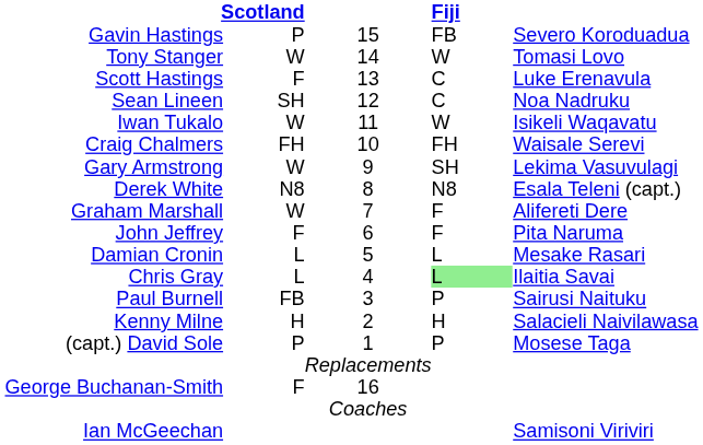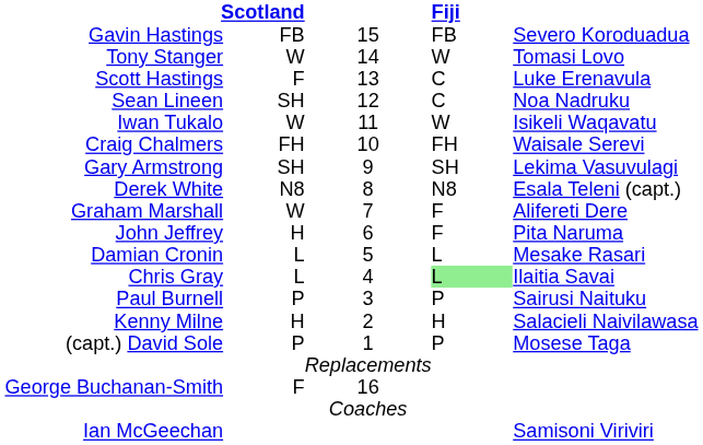Gavin Hastings | column 2: P -> FB
Gary Armstrong | column 2: W -> SH
John Jeffrey | column 2: F -> H
Paul Burnell | column 2: FB -> P
